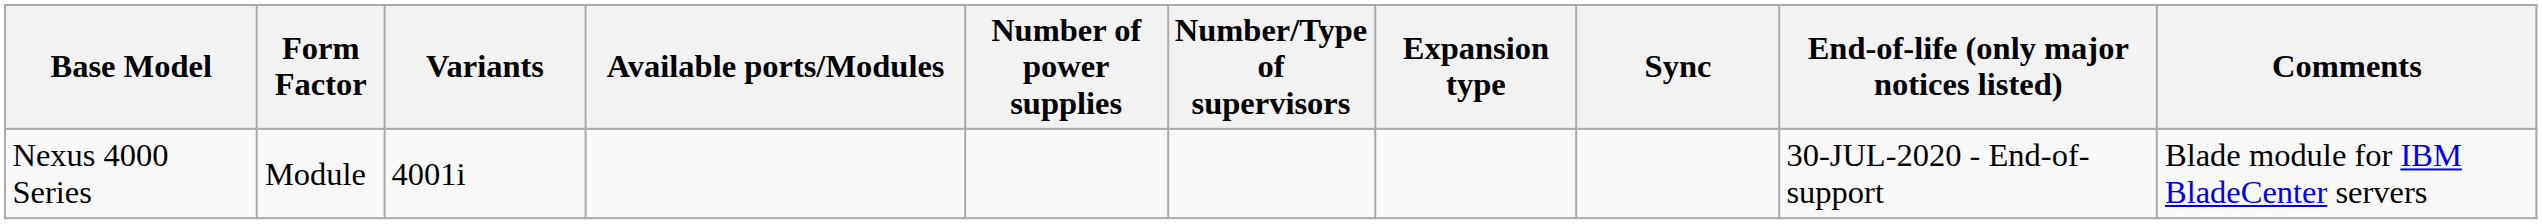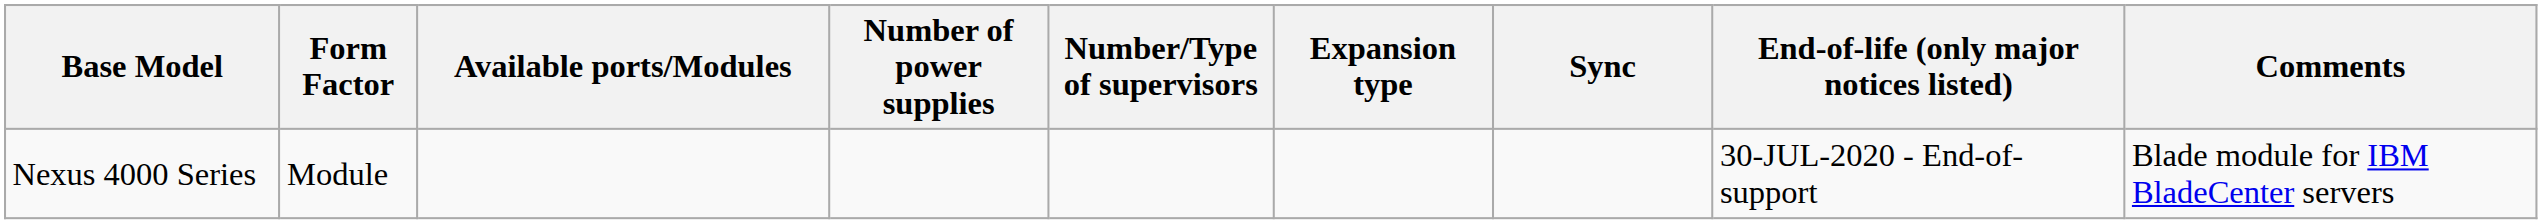- column: Variants | 4001i
